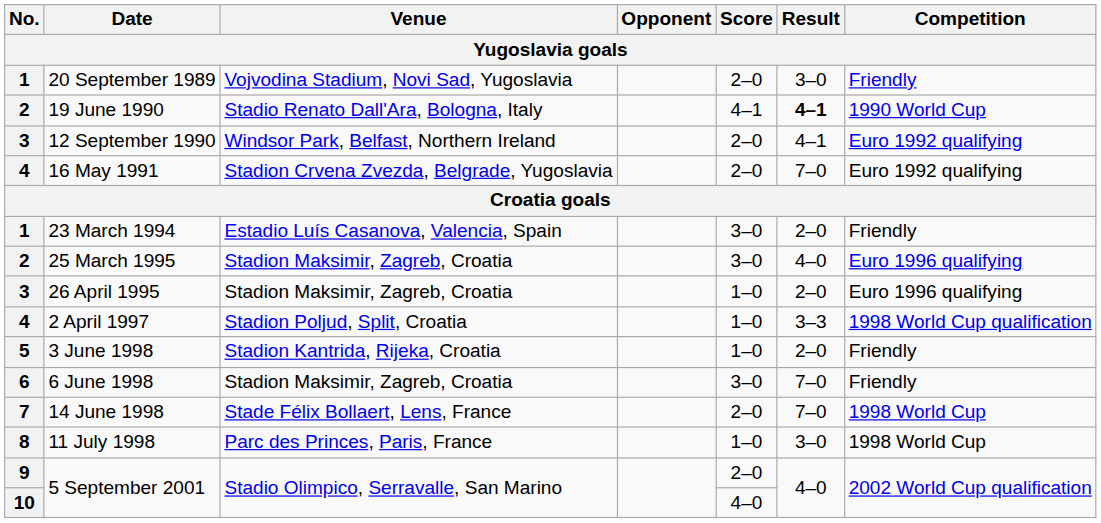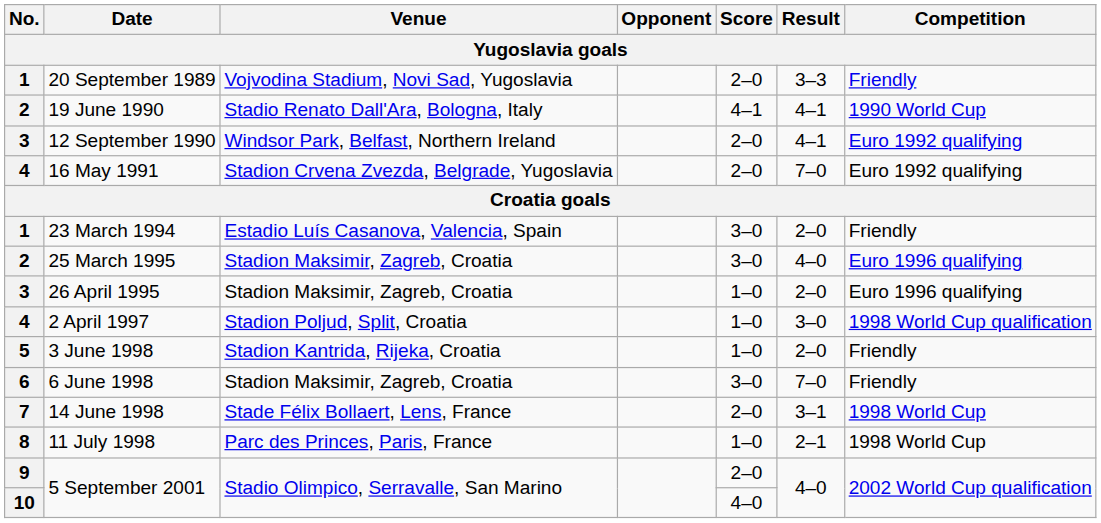20 September 1989 | Result: 3–0 -> 3–3
19 June 1990 | Result: bold -> normal
2 April 1997 | Result: 3–3 -> 3–0
14 June 1998 | Result: 7–0 -> 3–1
11 July 1998 | Result: 3–0 -> 2–1
